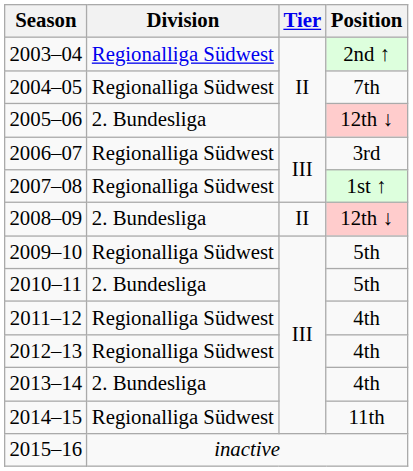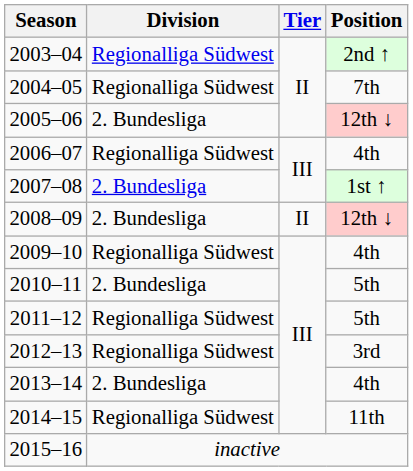2006–07 | Position: 3rd -> 4th
2007–08 | Division: Regionalliga Südwest -> 2. Bundesliga
2009–10 | Position: 5th -> 4th
2011–12 | Position: 4th -> 5th
2012–13 | Position: 4th -> 3rd
